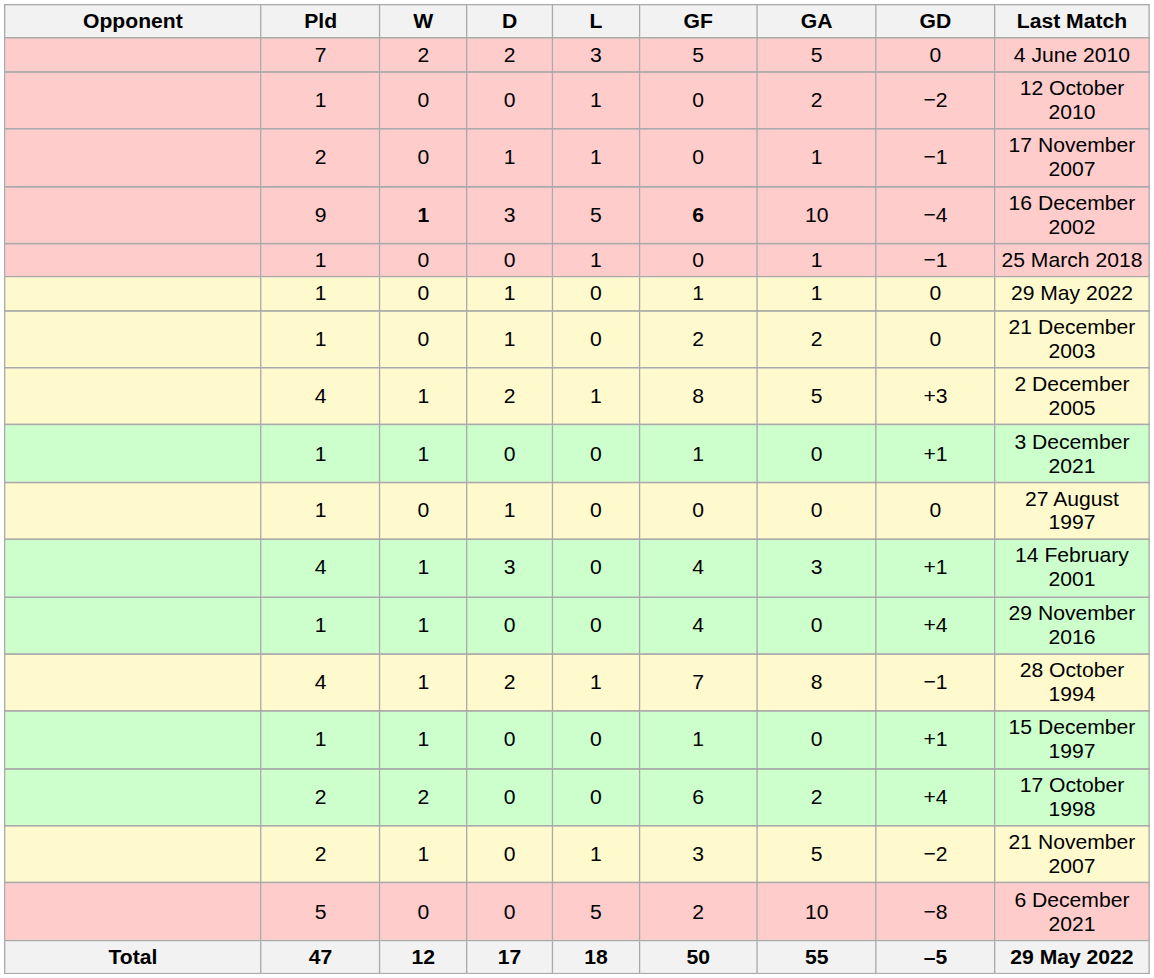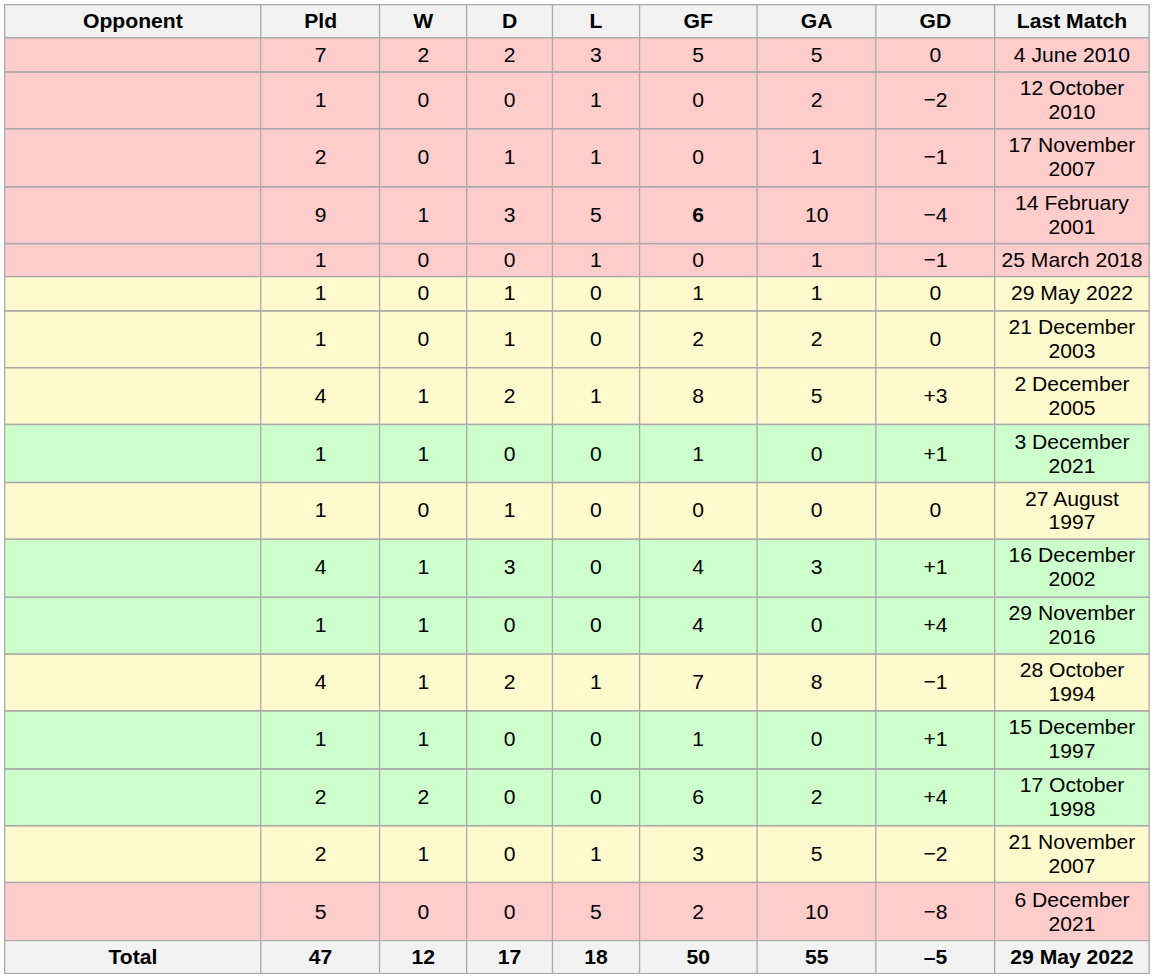9 | W: bold -> normal
9 | Last Match: 16 December 2002 -> 14 February 2001
4 / 3 | Last Match: 14 February 2001 -> 16 December 2002
